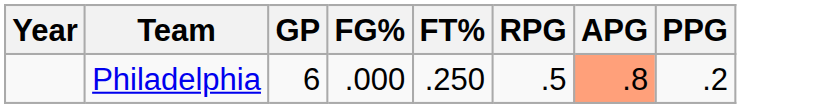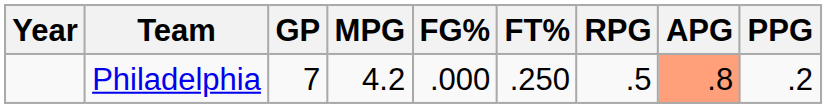+ column: MPG | 4.2
Philadelphia | GP: 6 -> 7
